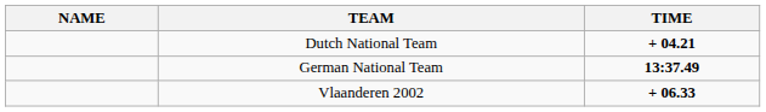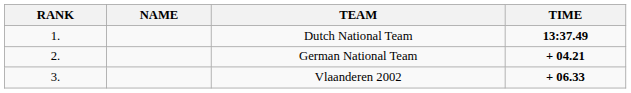+ column: RANK | 1. | 2. | 3.
Dutch National Team | TIME: + 04.21 -> 13:37.49
German National Team | TIME: 13:37.49 -> + 04.21
